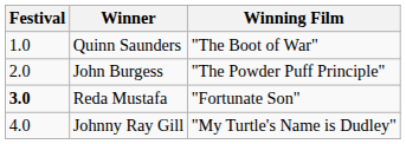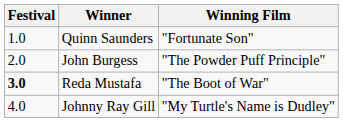Quinn Saunders | Winning Film: "The Boot of War" -> "Fortunate Son"
Reda Mustafa | Winning Film: "Fortunate Son" -> "The Boot of War"
